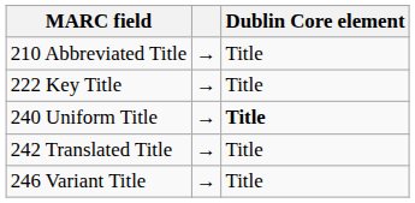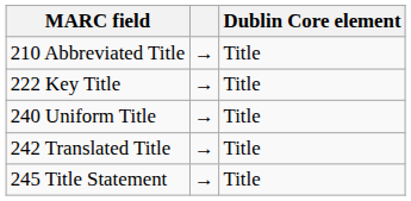240 Uniform Title | Dublin Core element: bold -> normal
+ row: 245 Title Statement | → | Title
- row: 246 Variant Title | → | Title
